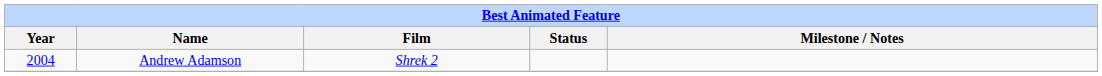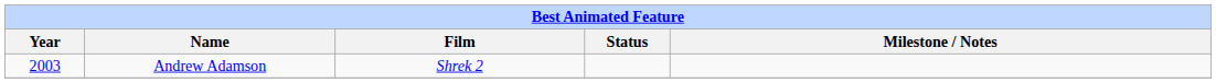Andrew Adamson | Year: 2004 -> 2003
